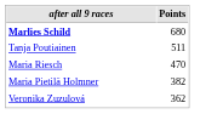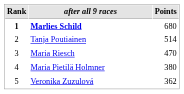+ column: Rank | 1 | 2 | 3 | 4 | 5
Tanja Poutiainen | Points: 511 -> 514
Maria Pietilä Holmner | Points: 382 -> 380
